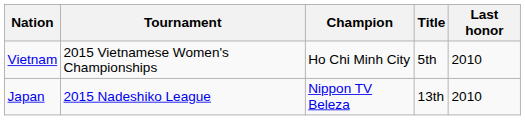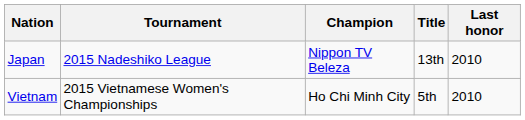rows swapped: Japan <-> Vietnam
